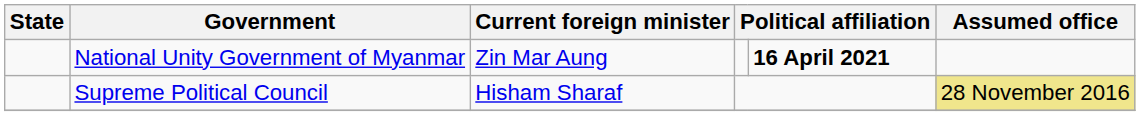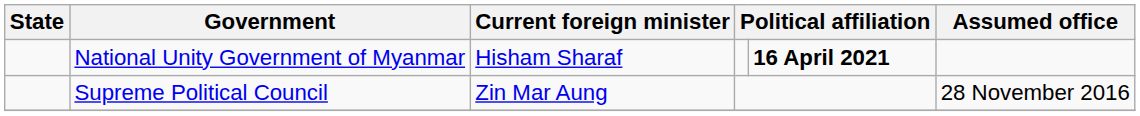National Unity Government of Myanmar | Current foreign minister: Zin Mar Aung -> Hisham Sharaf
Supreme Political Council | Current foreign minister: Hisham Sharaf -> Zin Mar Aung
Supreme Political Council | Assumed office: khaki background -> no background
